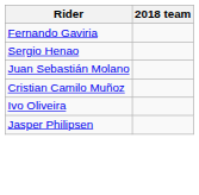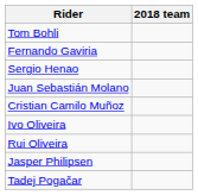+ row: Tom Bohli
+ row: Rui Oliveira
+ row: Tadej Pogačar
